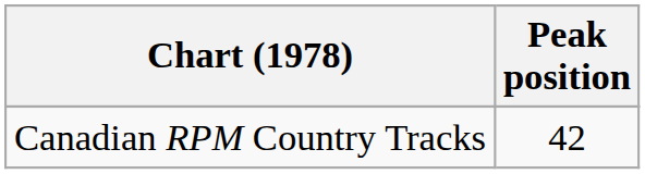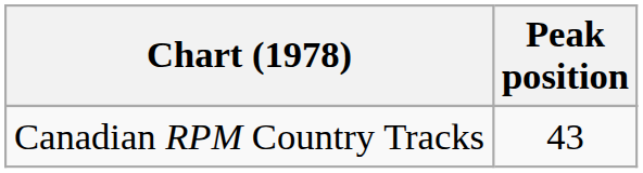Canadian RPM Country Tracks | Peak position: 42 -> 43
